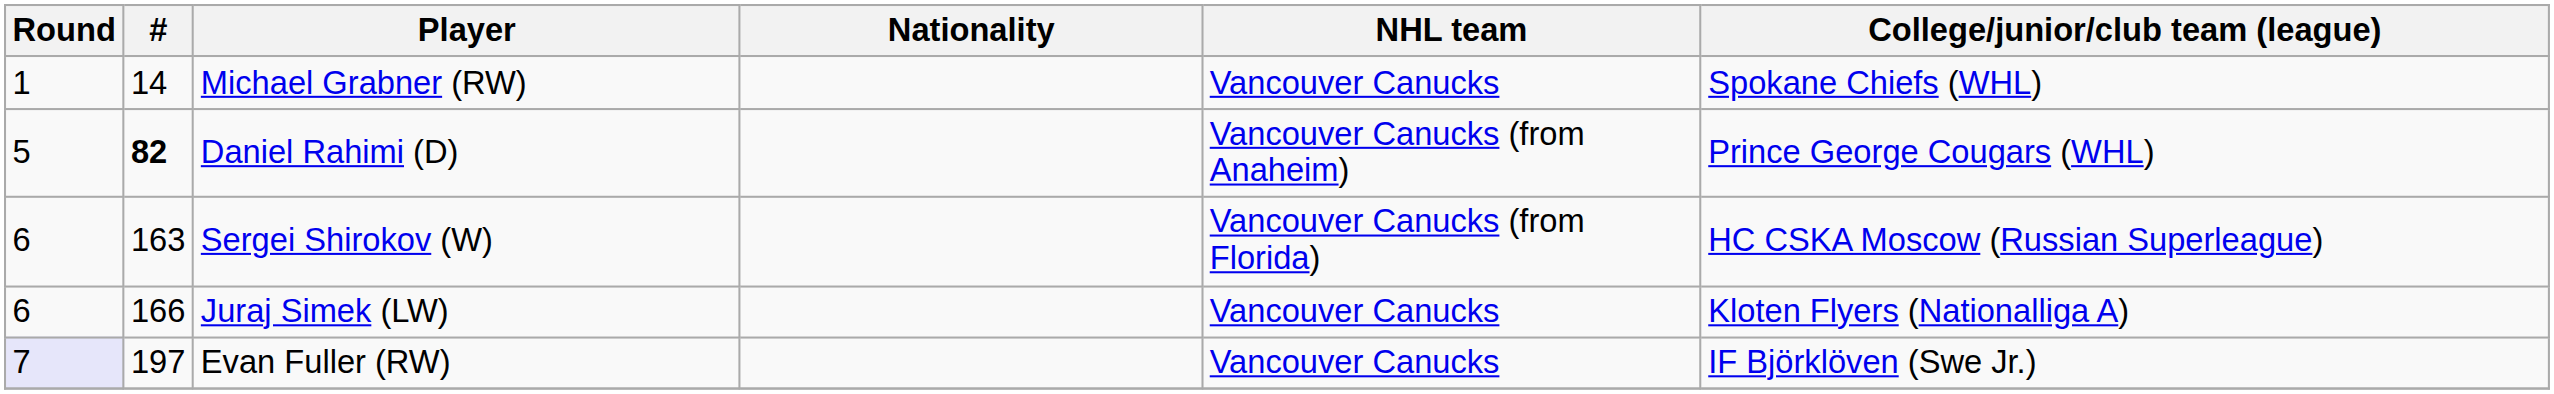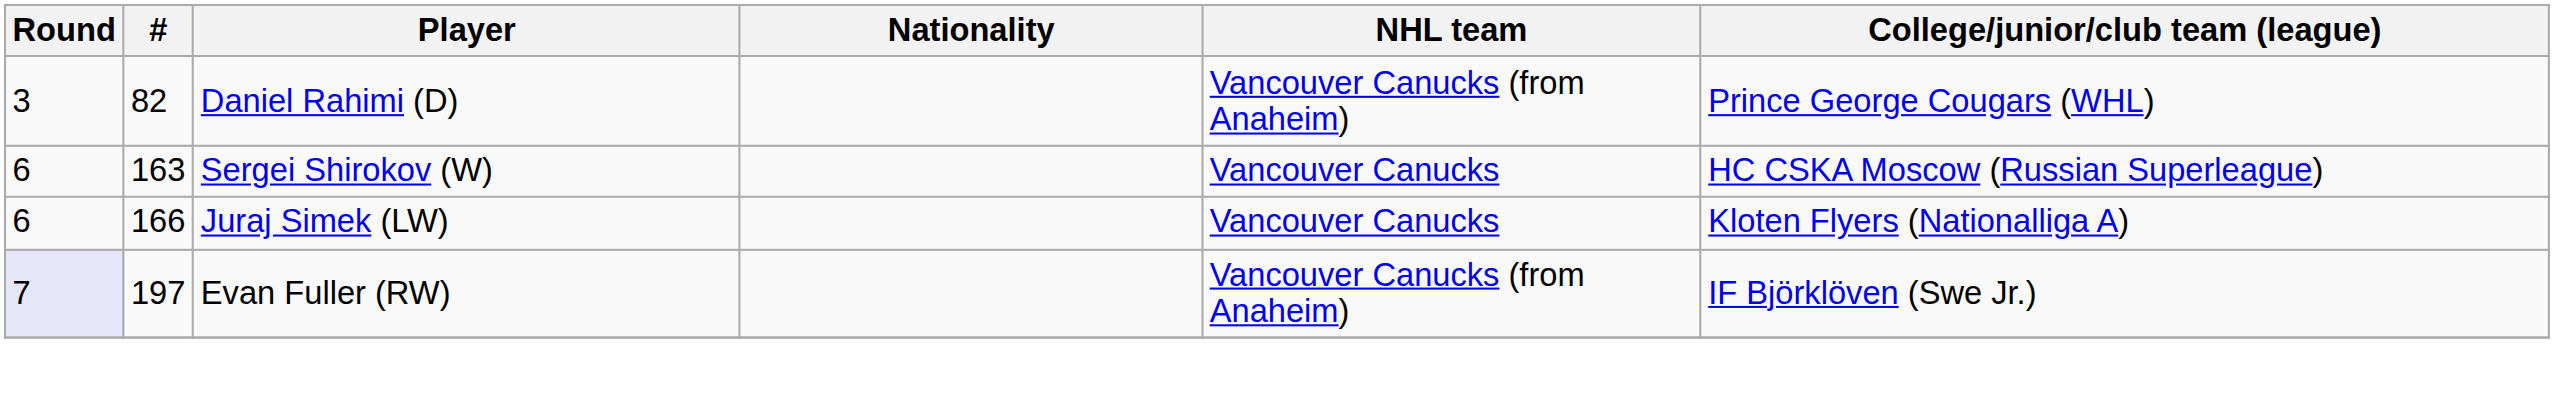- row: 1 | 14 | Michael Grabner (RW) | Vancouver Canucks | Spokane Chiefs (WHL)
Daniel Rahimi (D) | Round: 5 -> 3
Daniel Rahimi (D) | #: bold -> normal
Sergei Shirokov (W) | NHL team: Vancouver Canucks (from Florida) -> Vancouver Canucks
Evan Fuller (RW) | NHL team: Vancouver Canucks -> Vancouver Canucks (from Anaheim)
